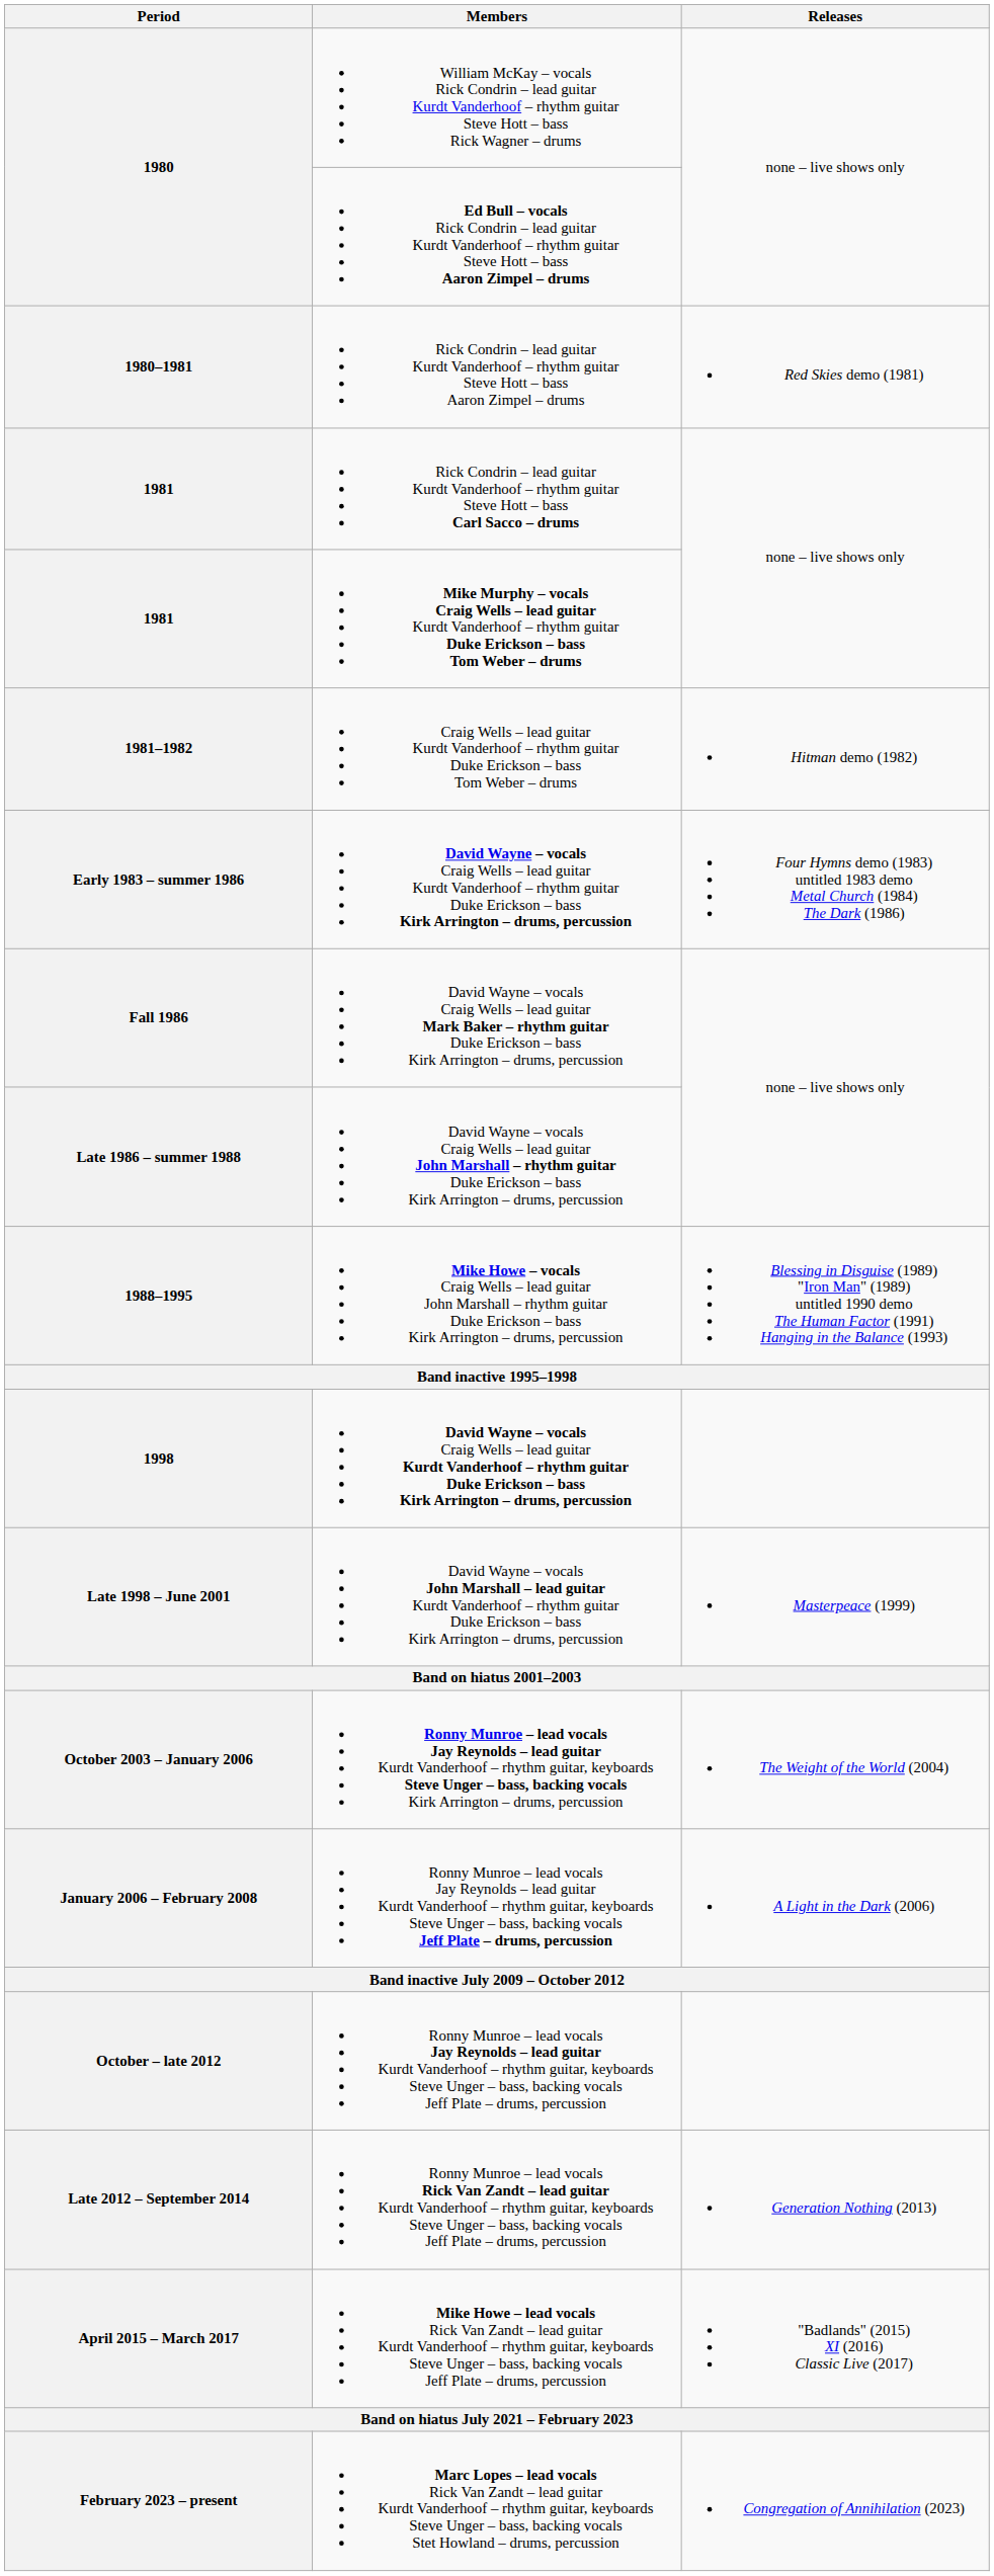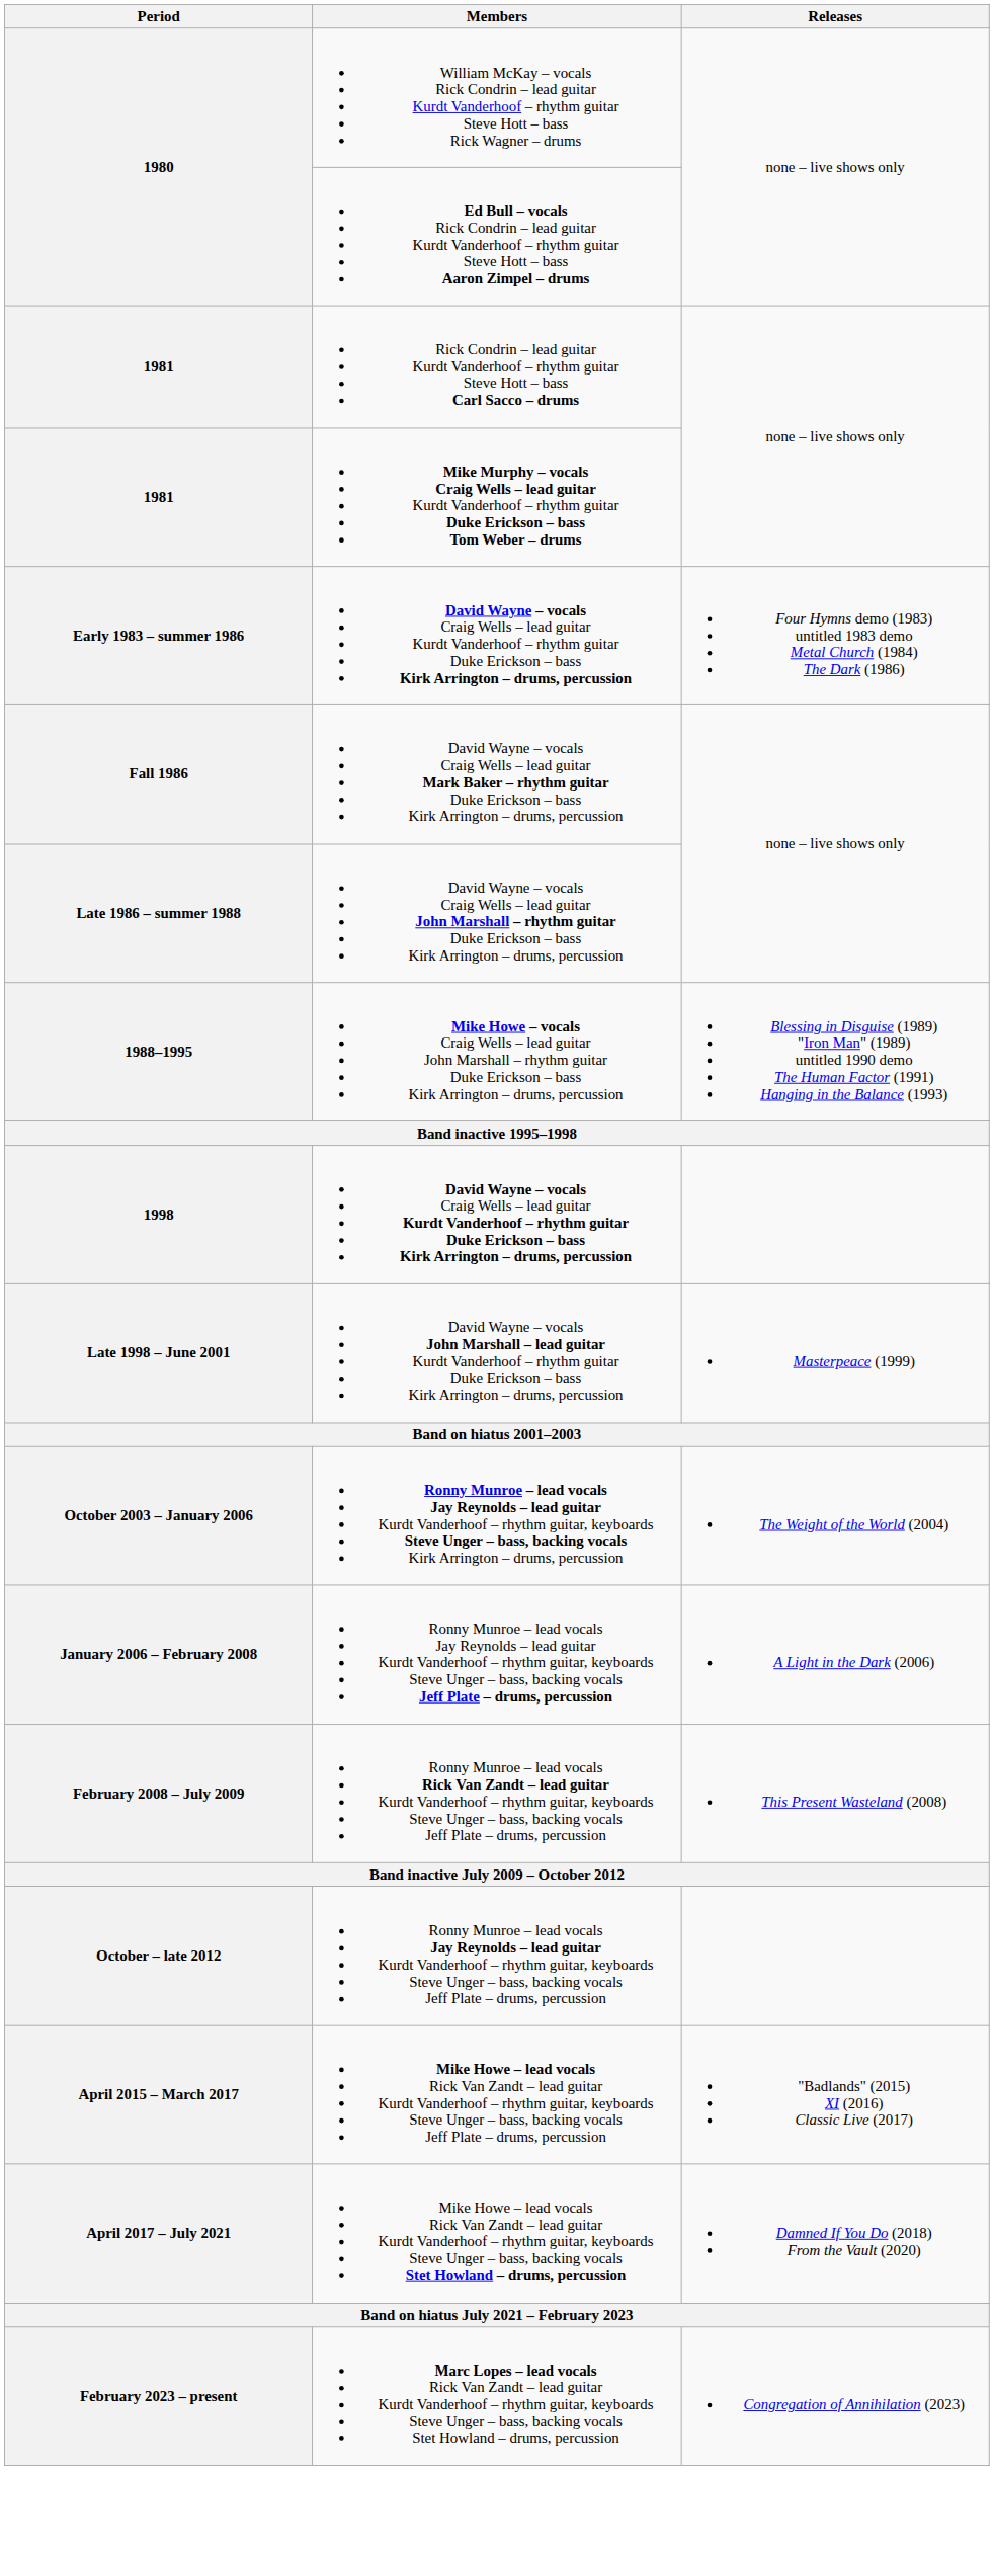- row: 1980–1981 | Rick Condrin – lead guitar Kurdt Vanderhoof – rhythm guitar Steve Hott – bass Aaron Zimpel – drums | Red Skies demo (1981)
- row: 1981–1982 | Craig Wells – lead guitar Kurdt Vanderhoof – rhythm guitar Duke Erickson – bass Tom Weber – drums | Hitman demo (1982)
+ row: February 2008 – July 2009 | Ronny Munroe – lead vocals Rick Van Zandt – lead guitar Kurdt Vanderhoof – rhythm guitar, keyboards Steve Unger – bass, backing vocals Jeff Plate – drums, percussion | This Present Wasteland (2008)
- row: Late 2012 – September 2014 | Ronny Munroe – lead vocals Rick Van Zandt – lead guitar Kurdt Vanderhoof – rhythm guitar, keyboards Steve Unger – bass, backing vocals Jeff Plate – drums, percussion | Generation Nothing (2013)
+ row: April 2017 – July 2021 | Mike Howe – lead vocals Rick Van Zandt – lead guitar Kurdt Vanderhoof – rhythm guitar, keyboards Steve Unger – bass, backing vocals Stet Howland – drums, percussion | Damned If You Do (2018) From the Vault (2020)
